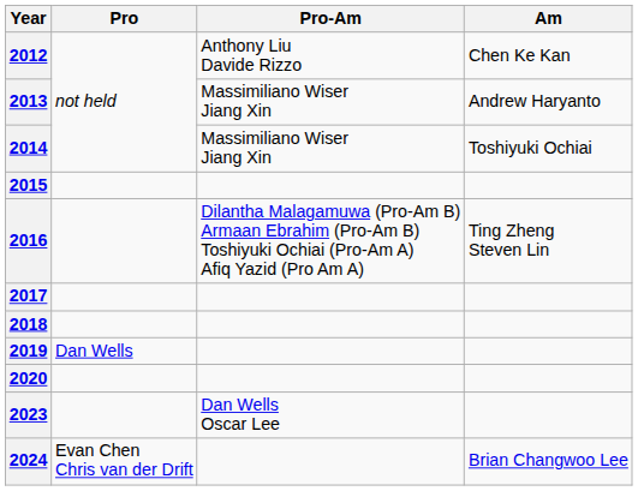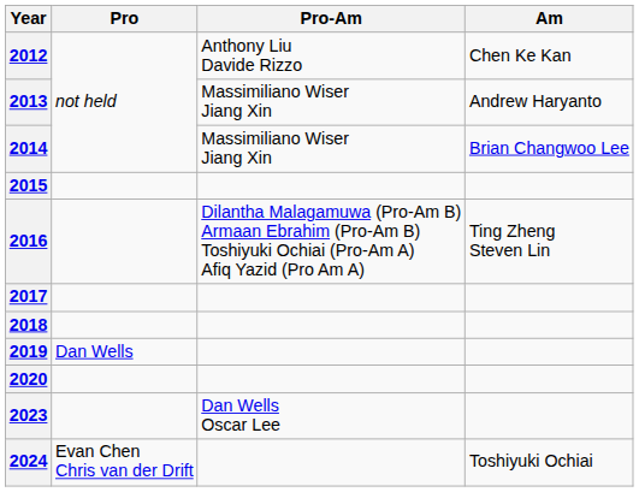2014 | Am: Toshiyuki Ochiai -> Brian Changwoo Lee
2024 | Am: Brian Changwoo Lee -> Toshiyuki Ochiai
